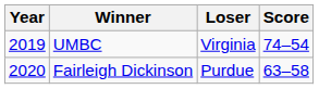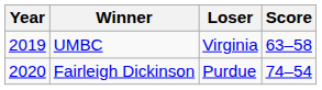UMBC | Score: 74–54 -> 63–58
Fairleigh Dickinson | Score: 63–58 -> 74–54
